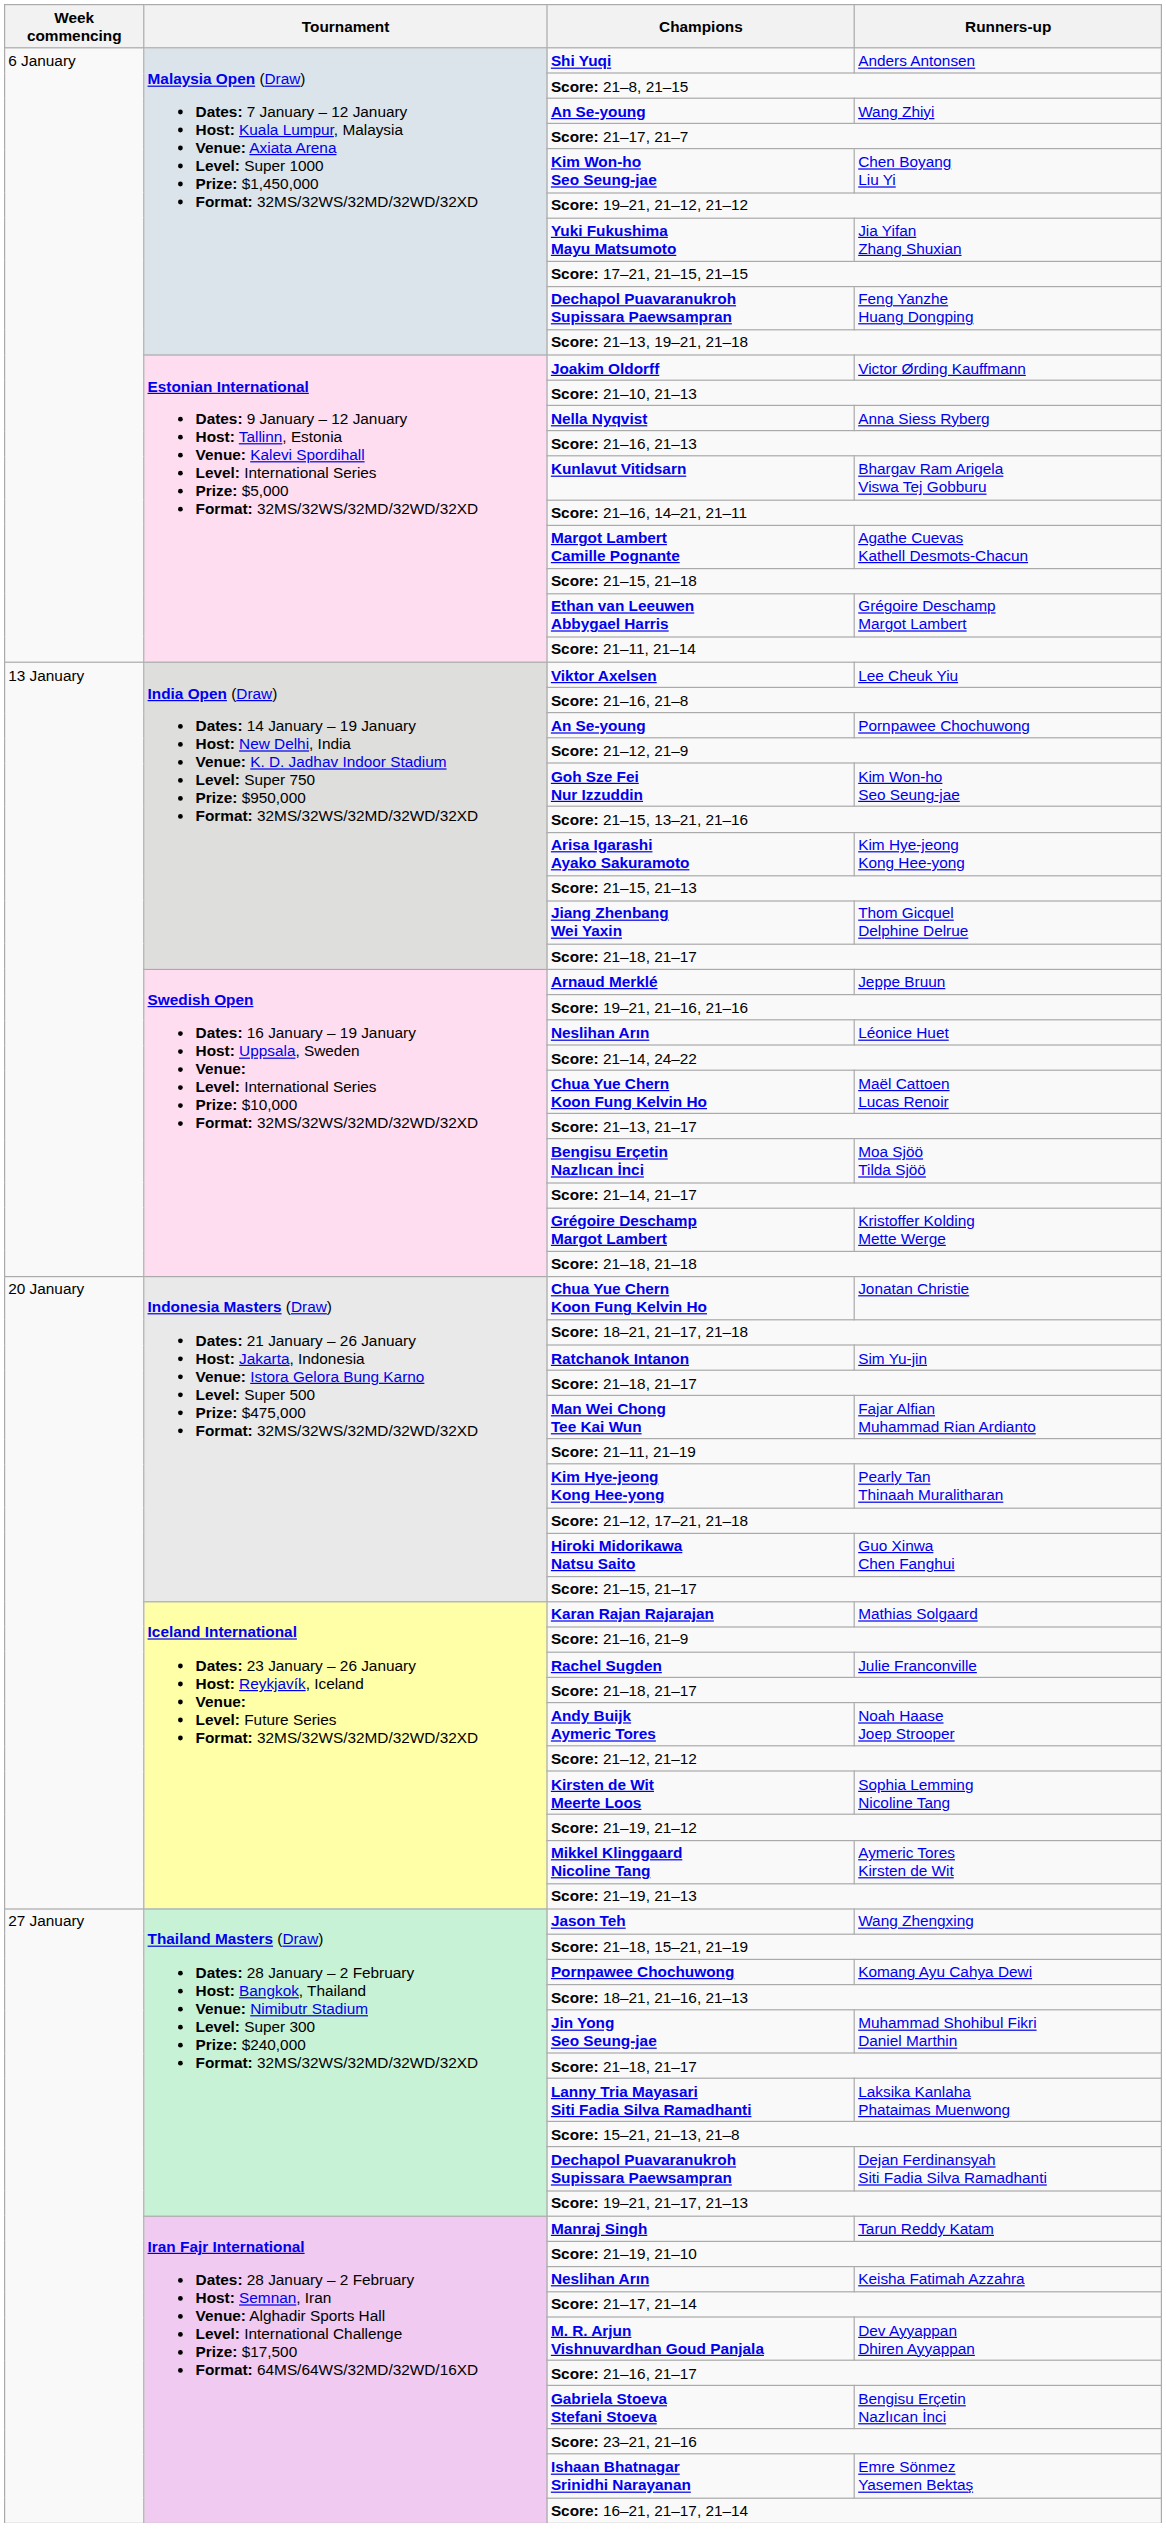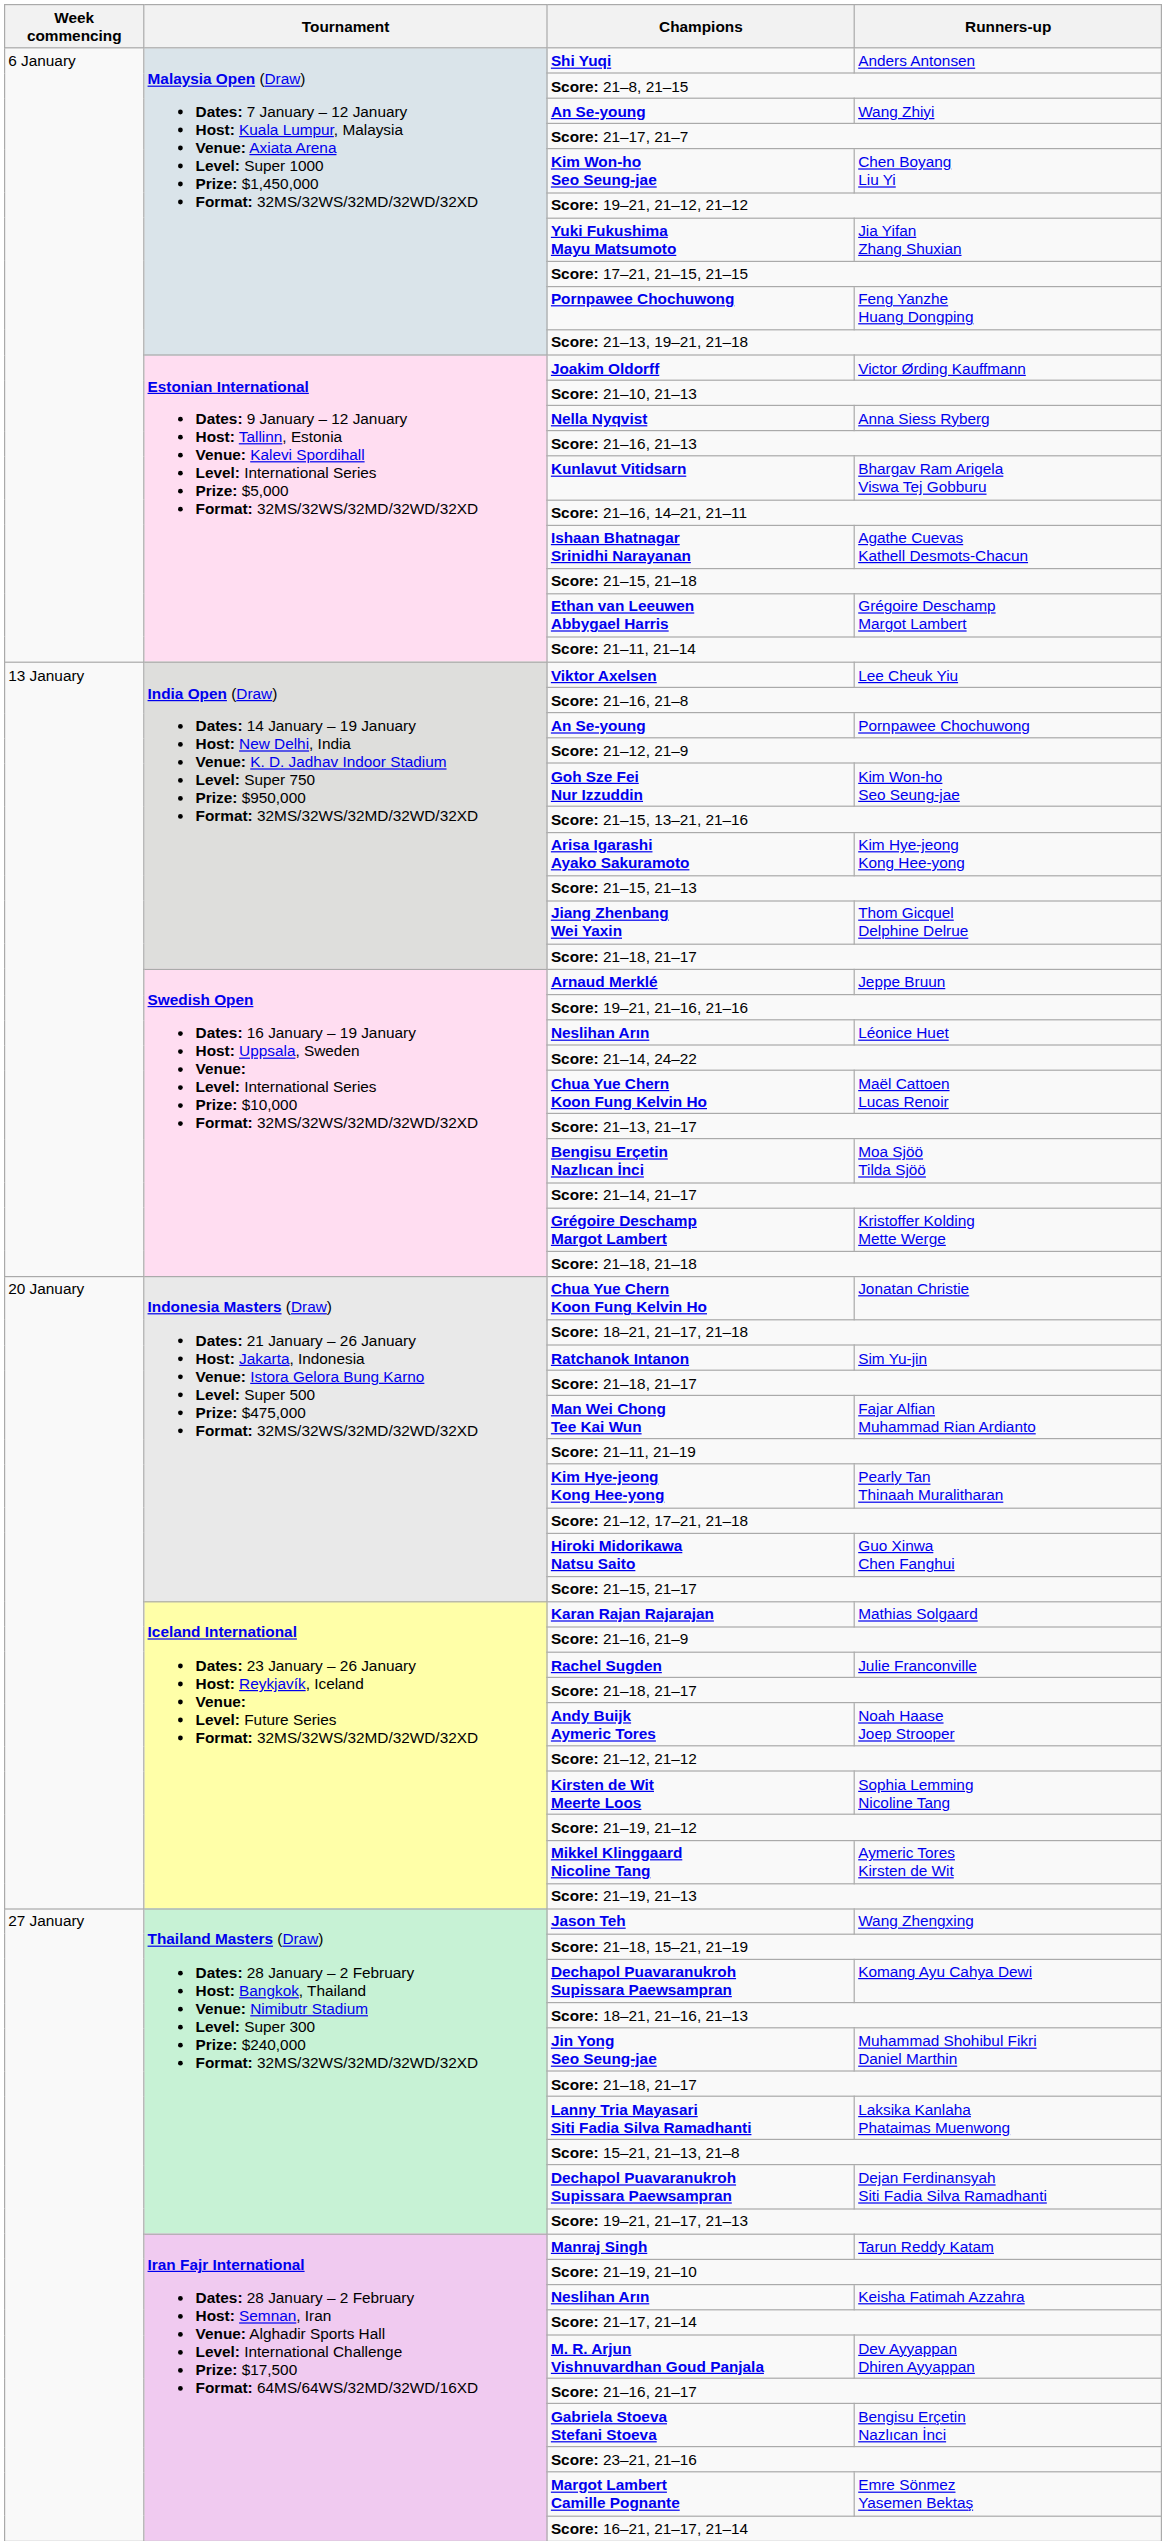Feng Yanzhe Huang Dongping | Champions: Dechapol Puavaranukroh Supissara Paewsampran -> Pornpawee Chochuwong
Agathe Cuevas Kathell Desmots-Chacun | Champions: Margot Lambert Camille Pognante -> Ishaan Bhatnagar Srinidhi Narayanan
Komang Ayu Cahya Dewi | Champions: Pornpawee Chochuwong -> Dechapol Puavaranukroh Supissara Paewsampran
Emre Sönmez Yasemen Bektaş | Champions: Ishaan Bhatnagar Srinidhi Narayanan -> Margot Lambert Camille Pognante
